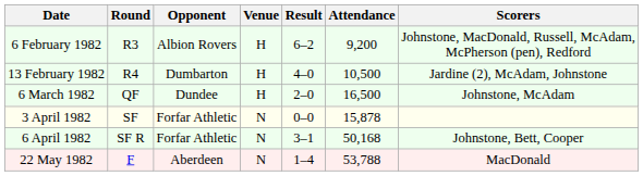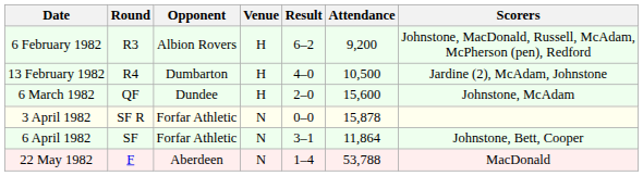6 March 1982 | Attendance: 16,500 -> 15,600
3 April 1982 | Round: SF -> SF R
6 April 1982 | Round: SF R -> SF
6 April 1982 | Attendance: 50,168 -> 11,864
